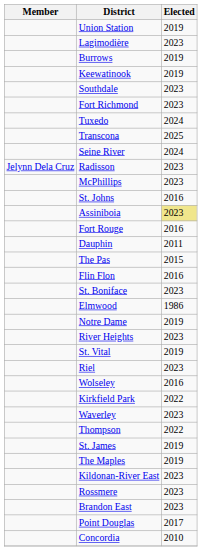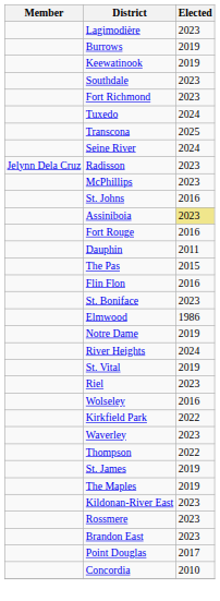- row: Union Station | 2019
River Heights | Elected: 2023 -> 2024
